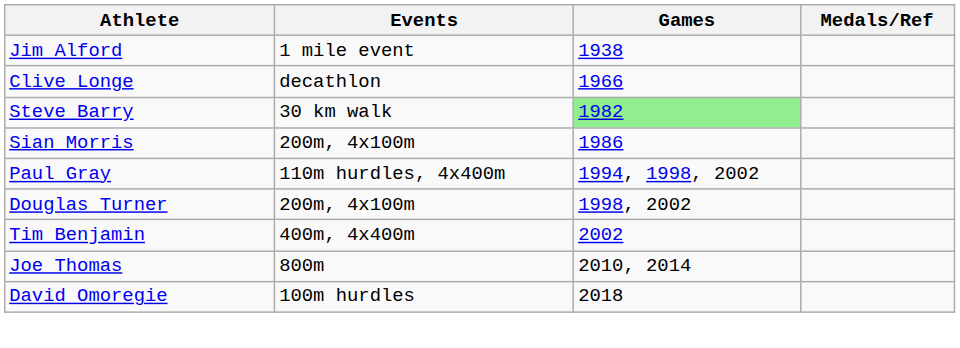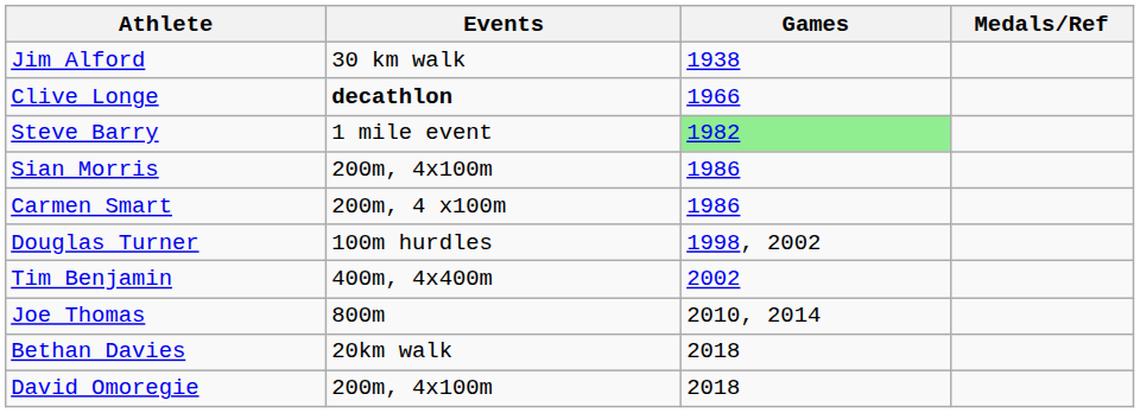Jim Alford | Events: 1 mile event -> 30 km walk
Clive Longe | Events: normal -> bold
Steve Barry | Events: 30 km walk -> 1 mile event
+ row: Carmen Smart | 200m, 4 x100m | 1986
- row: Paul Gray | 110m hurdles, 4x400m | 1994, 1998, 2002
Douglas Turner | Events: 200m, 4x100m -> 100m hurdles
+ row: Bethan Davies | 20km walk | 2018
David Omoregie | Events: 100m hurdles -> 200m, 4x100m
